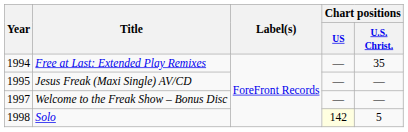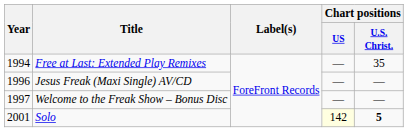Jesus Freak (Maxi Single) AV/CD | Year: 1995 -> 1996
Solo | Year: 1998 -> 2001
Solo | Chart positions / U.S. Christ.: normal -> bold
